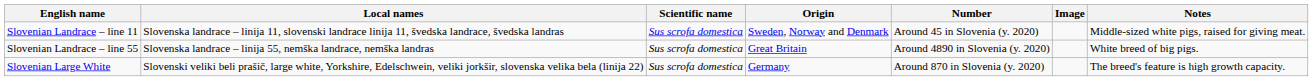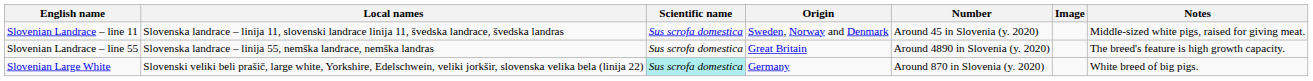Slovenian Landrace – line 55 | Notes: White breed of big pigs. -> The breed's feature is high growth capacity.
Slovenian Large White | Scientific name: no background -> paleturquoise background
Slovenian Large White | Notes: The breed's feature is high growth capacity. -> White breed of big pigs.
